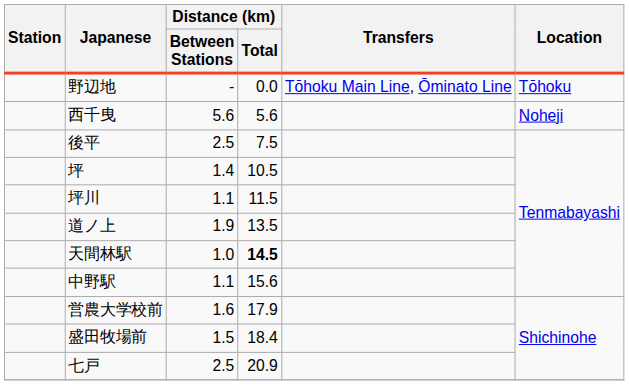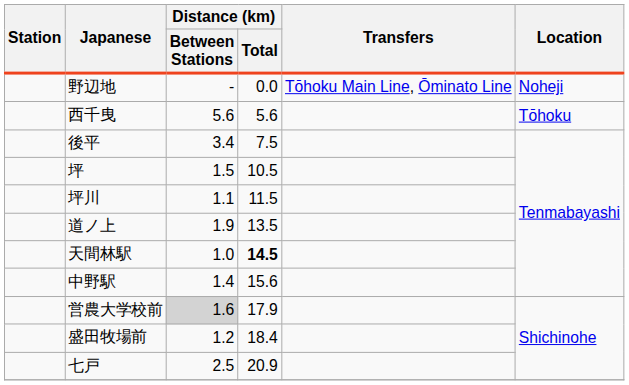野辺地 | column 6: Tōhoku -> Noheji
西千曳 | column 6: Noheji -> Tōhoku
後平 | Distance (km) / Between Stations: 2.5 -> 3.4
坪 | Distance (km) / Between Stations: 1.4 -> 1.5
中野駅 | Distance (km) / Between Stations: 1.1 -> 1.4
営農大学校前 | Distance (km) / Between Stations: no background -> lightgrey background
盛田牧場前 | Distance (km) / Between Stations: 1.5 -> 1.2
